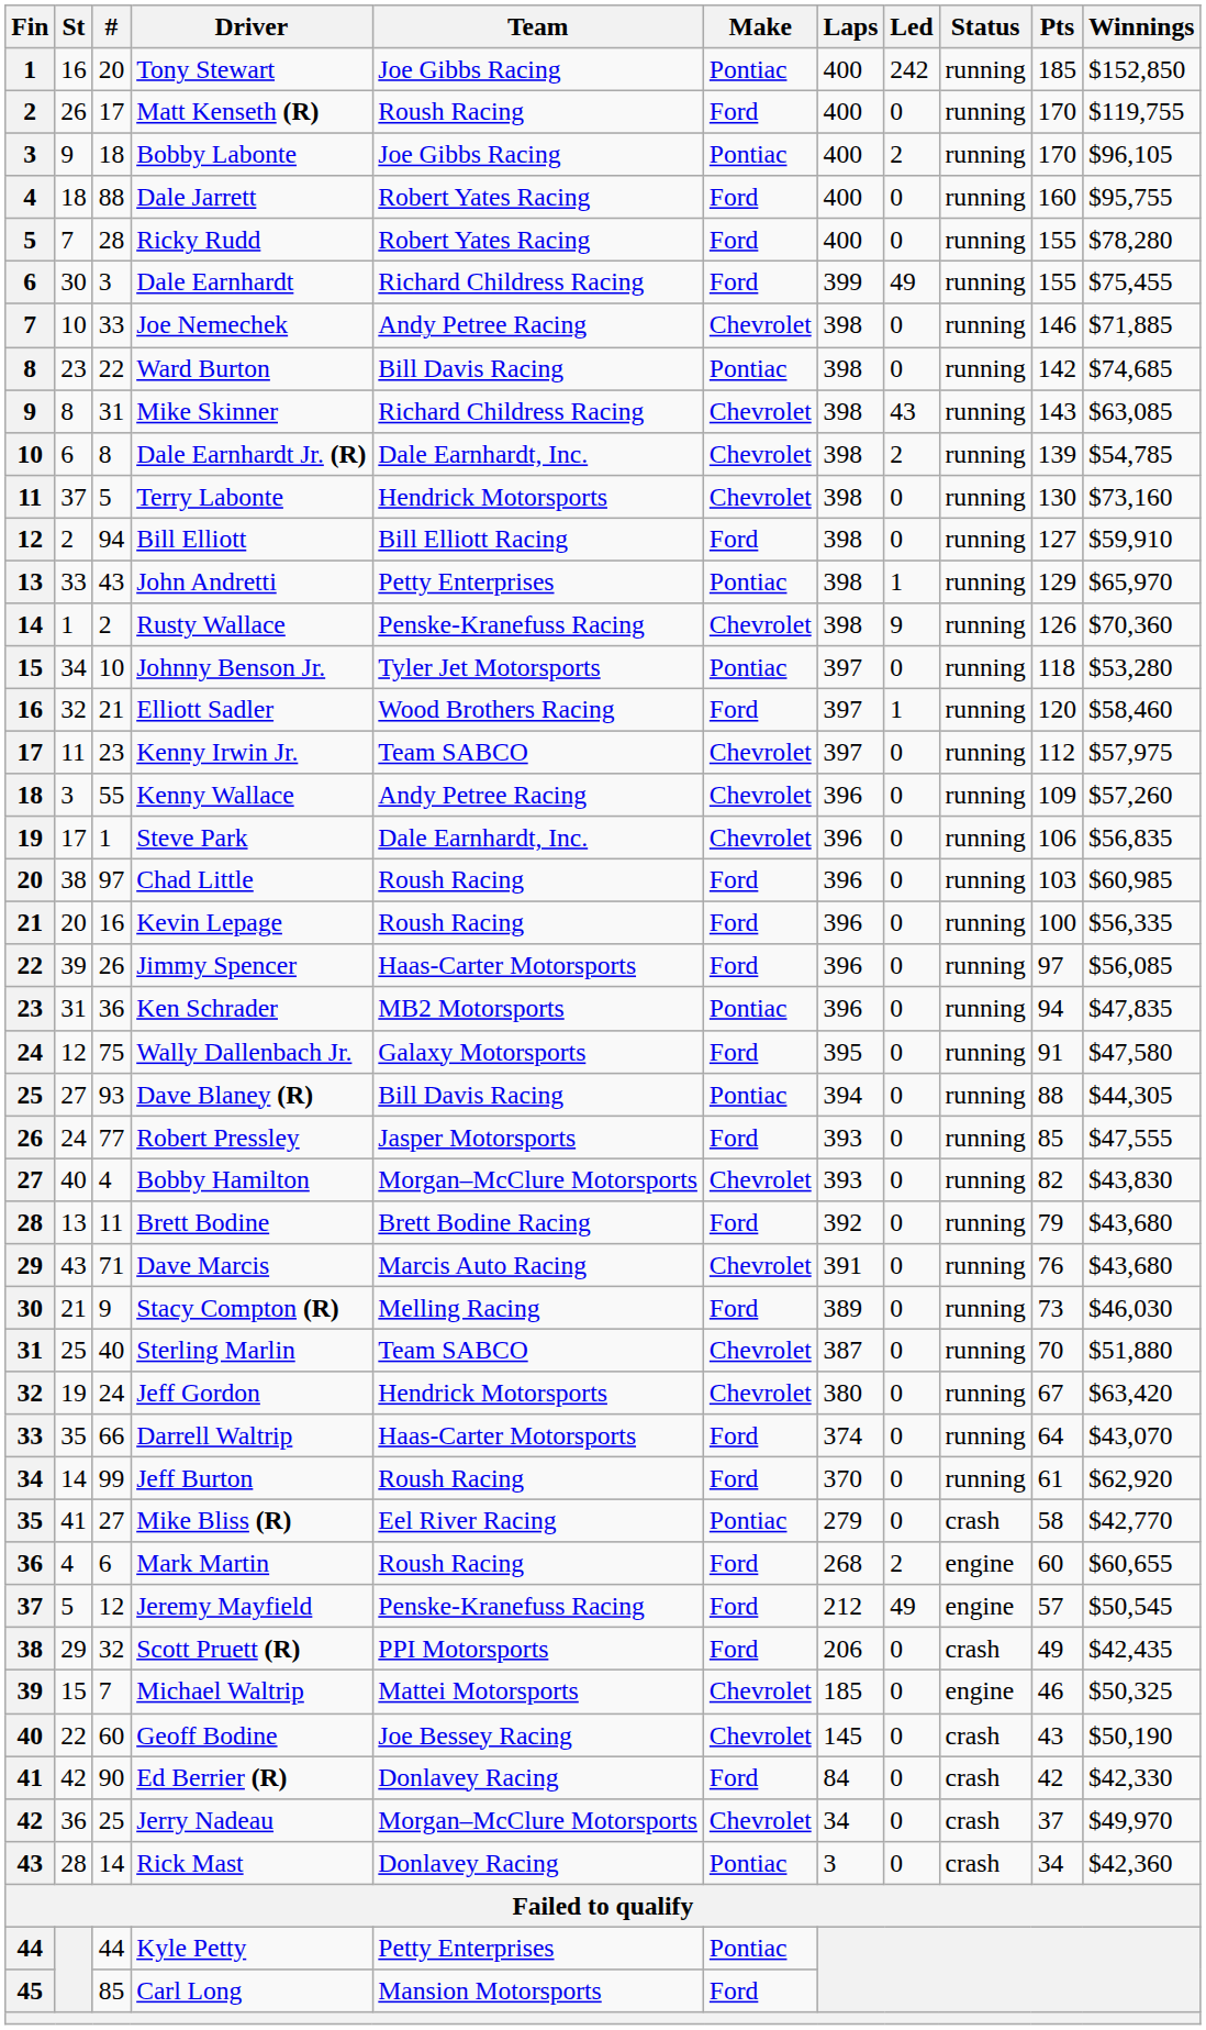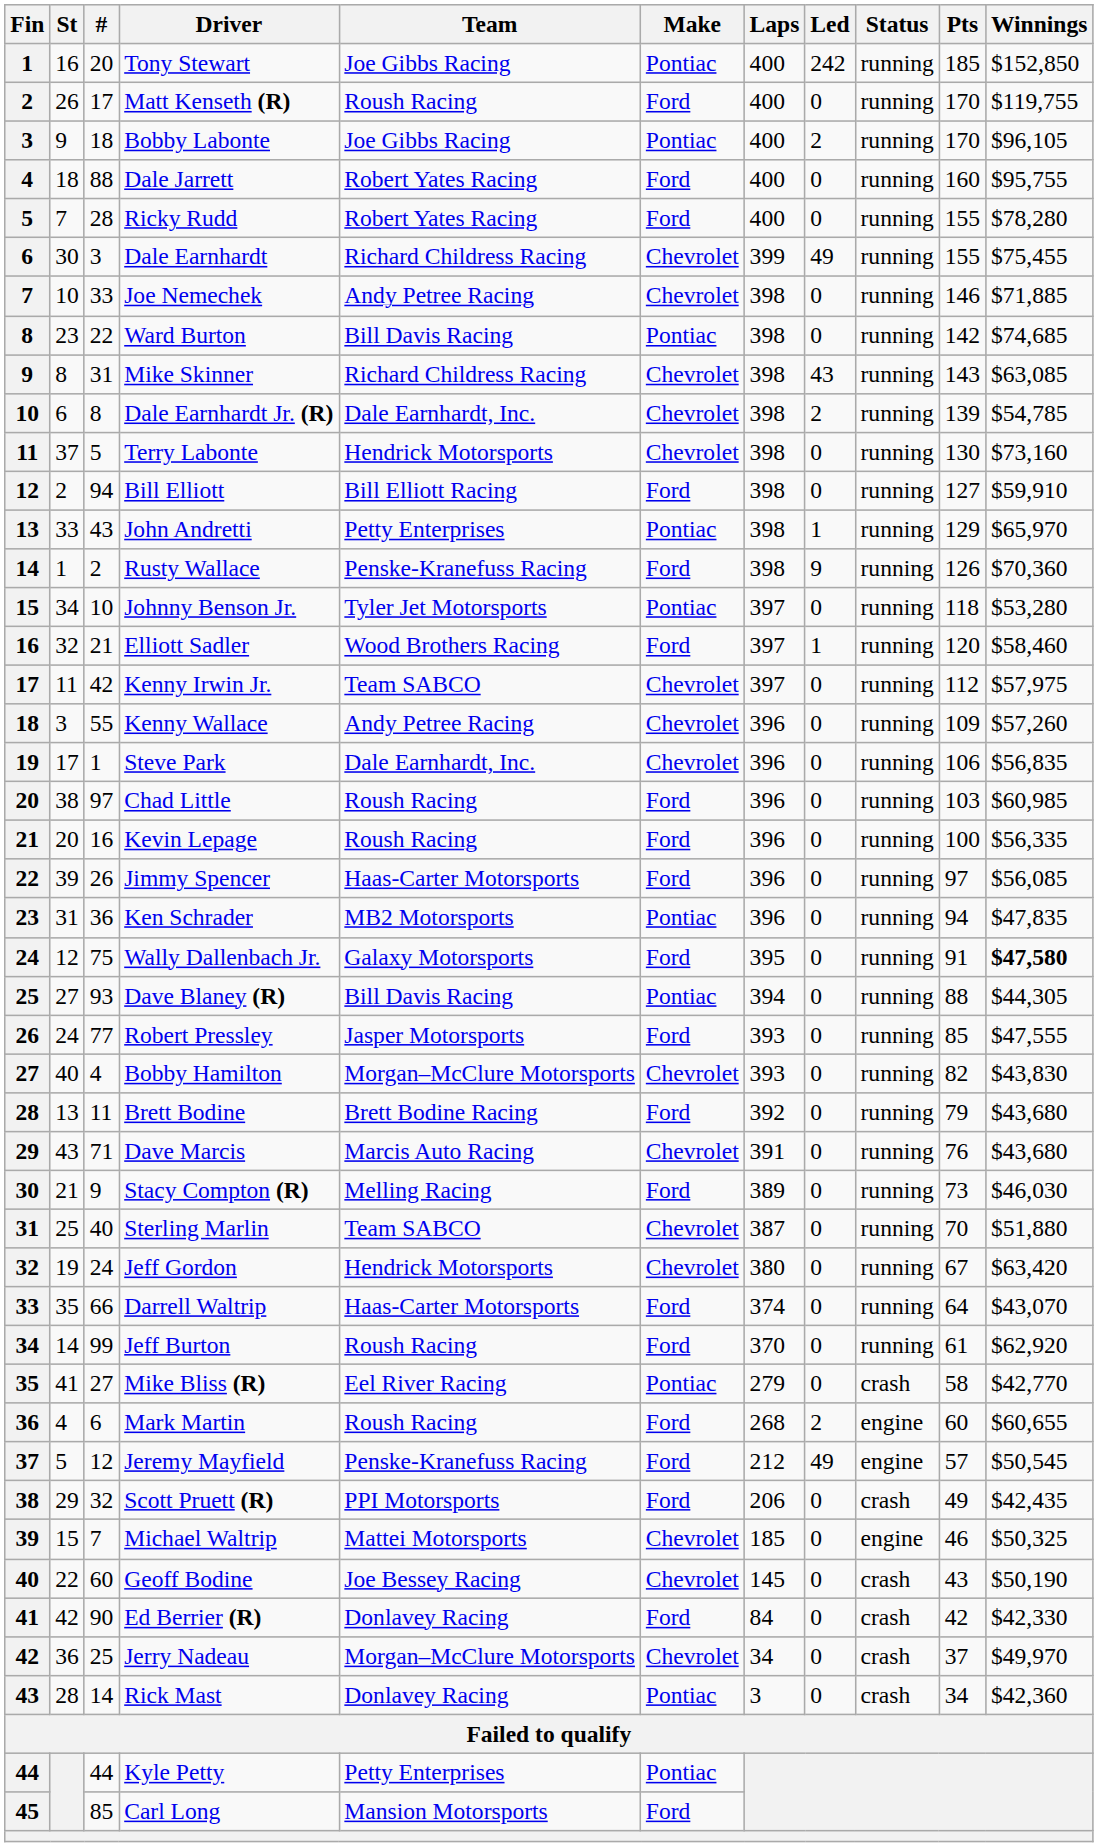Dale Earnhardt | Make: Ford -> Chevrolet
Rusty Wallace | Make: Chevrolet -> Ford
Kenny Irwin Jr. | #: 23 -> 42
Wally Dallenbach Jr. | Winnings: normal -> bold
